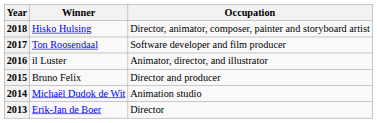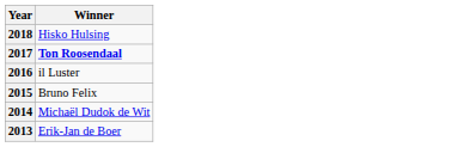- column: Occupation | Director, animator, composer, painter and storyboard artist | Software developer and film producer | Animator, director, and illustrator | Director and producer | Animation studio | Director
2017 | Winner: normal -> bold
